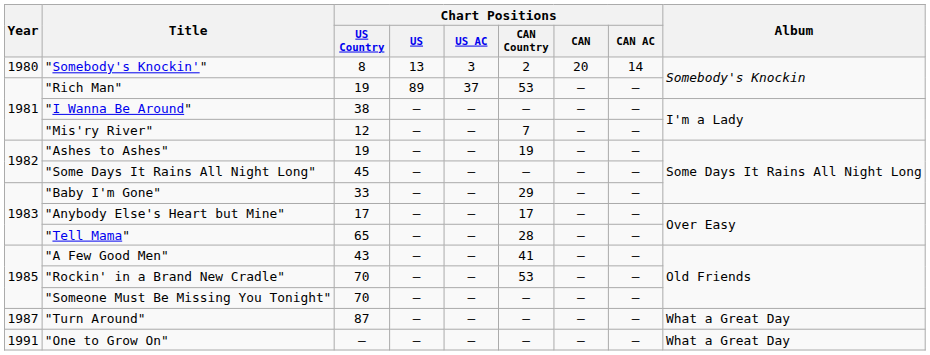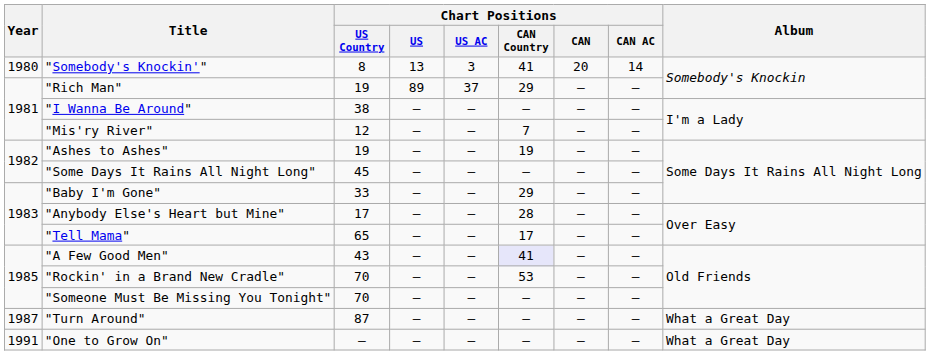"Somebody's Knockin'" | Chart Positions / CAN Country: 2 -> 41
"Rich Man" | Chart Positions / CAN Country: 53 -> 29
"Anybody Else's Heart but Mine" | Chart Positions / CAN Country: 17 -> 28
"Tell Mama" | Chart Positions / CAN Country: 28 -> 17
"A Few Good Men" | Chart Positions / CAN Country: no background -> lavender background
